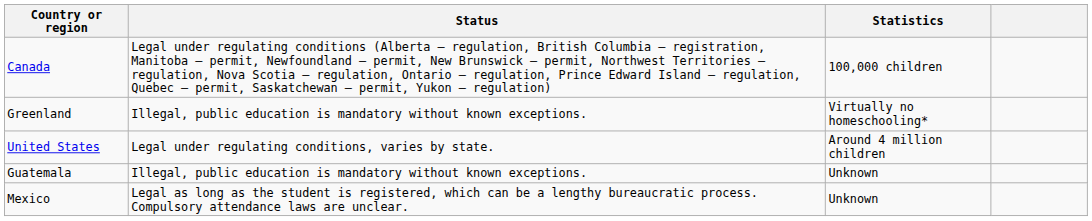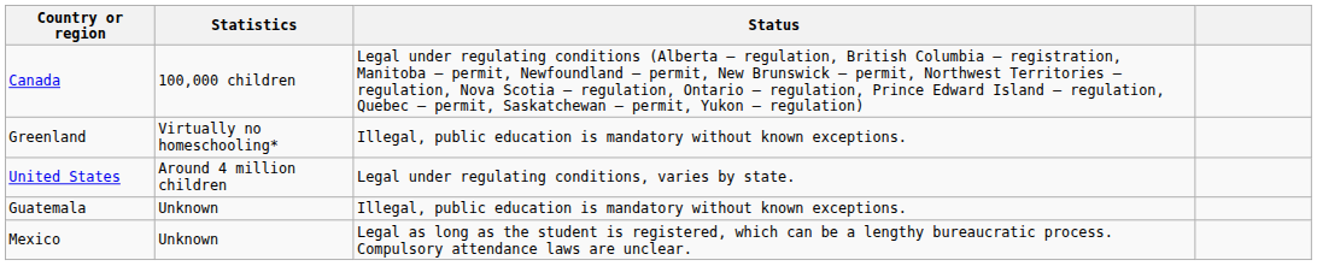columns swapped: Status <-> Statistics
